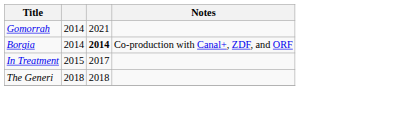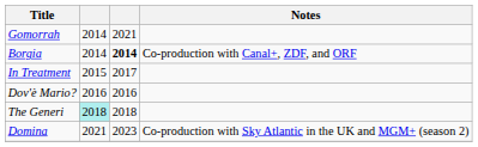+ row: Dov'è Mario? | 2016 | 2016
The Generi | column 2: no background -> paleturquoise background
+ row: Domina | 2021 | 2023 | Co-production with Sky Atlantic in the UK and MGM+ (season 2)
